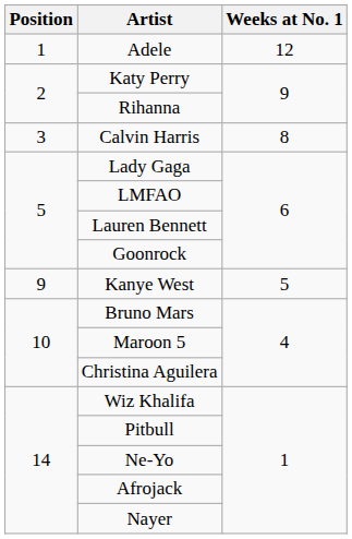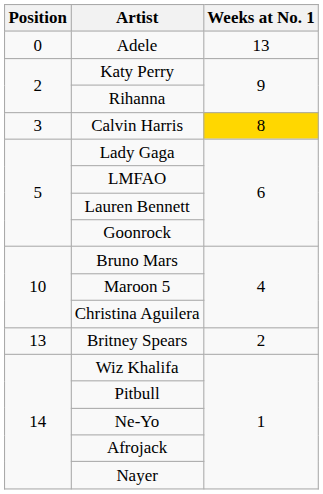Adele | Position: 1 -> 0
Adele | Weeks at No. 1: 12 -> 13
Calvin Harris | Weeks at No. 1: no background -> gold background
- row: 9 | Kanye West | 5
+ row: 13 | Britney Spears | 2
